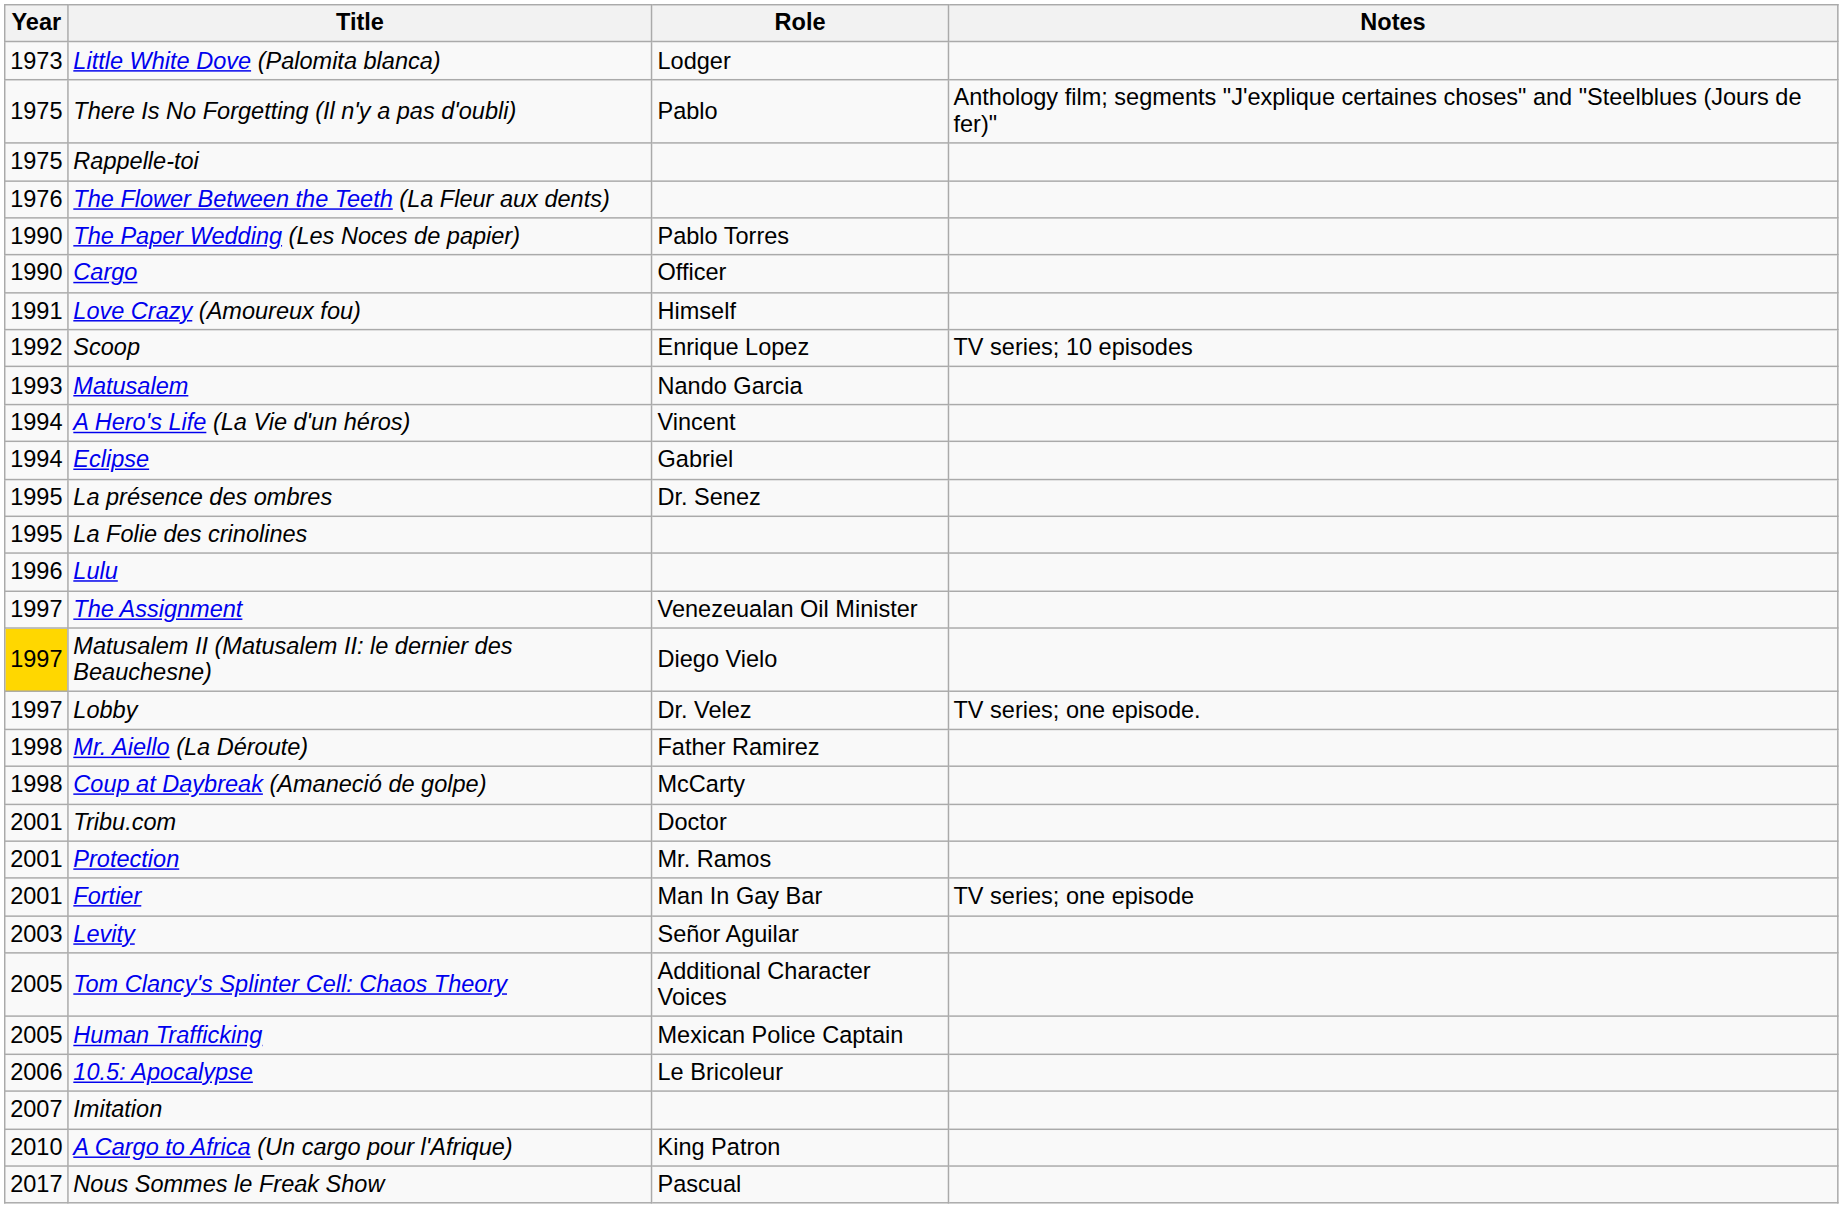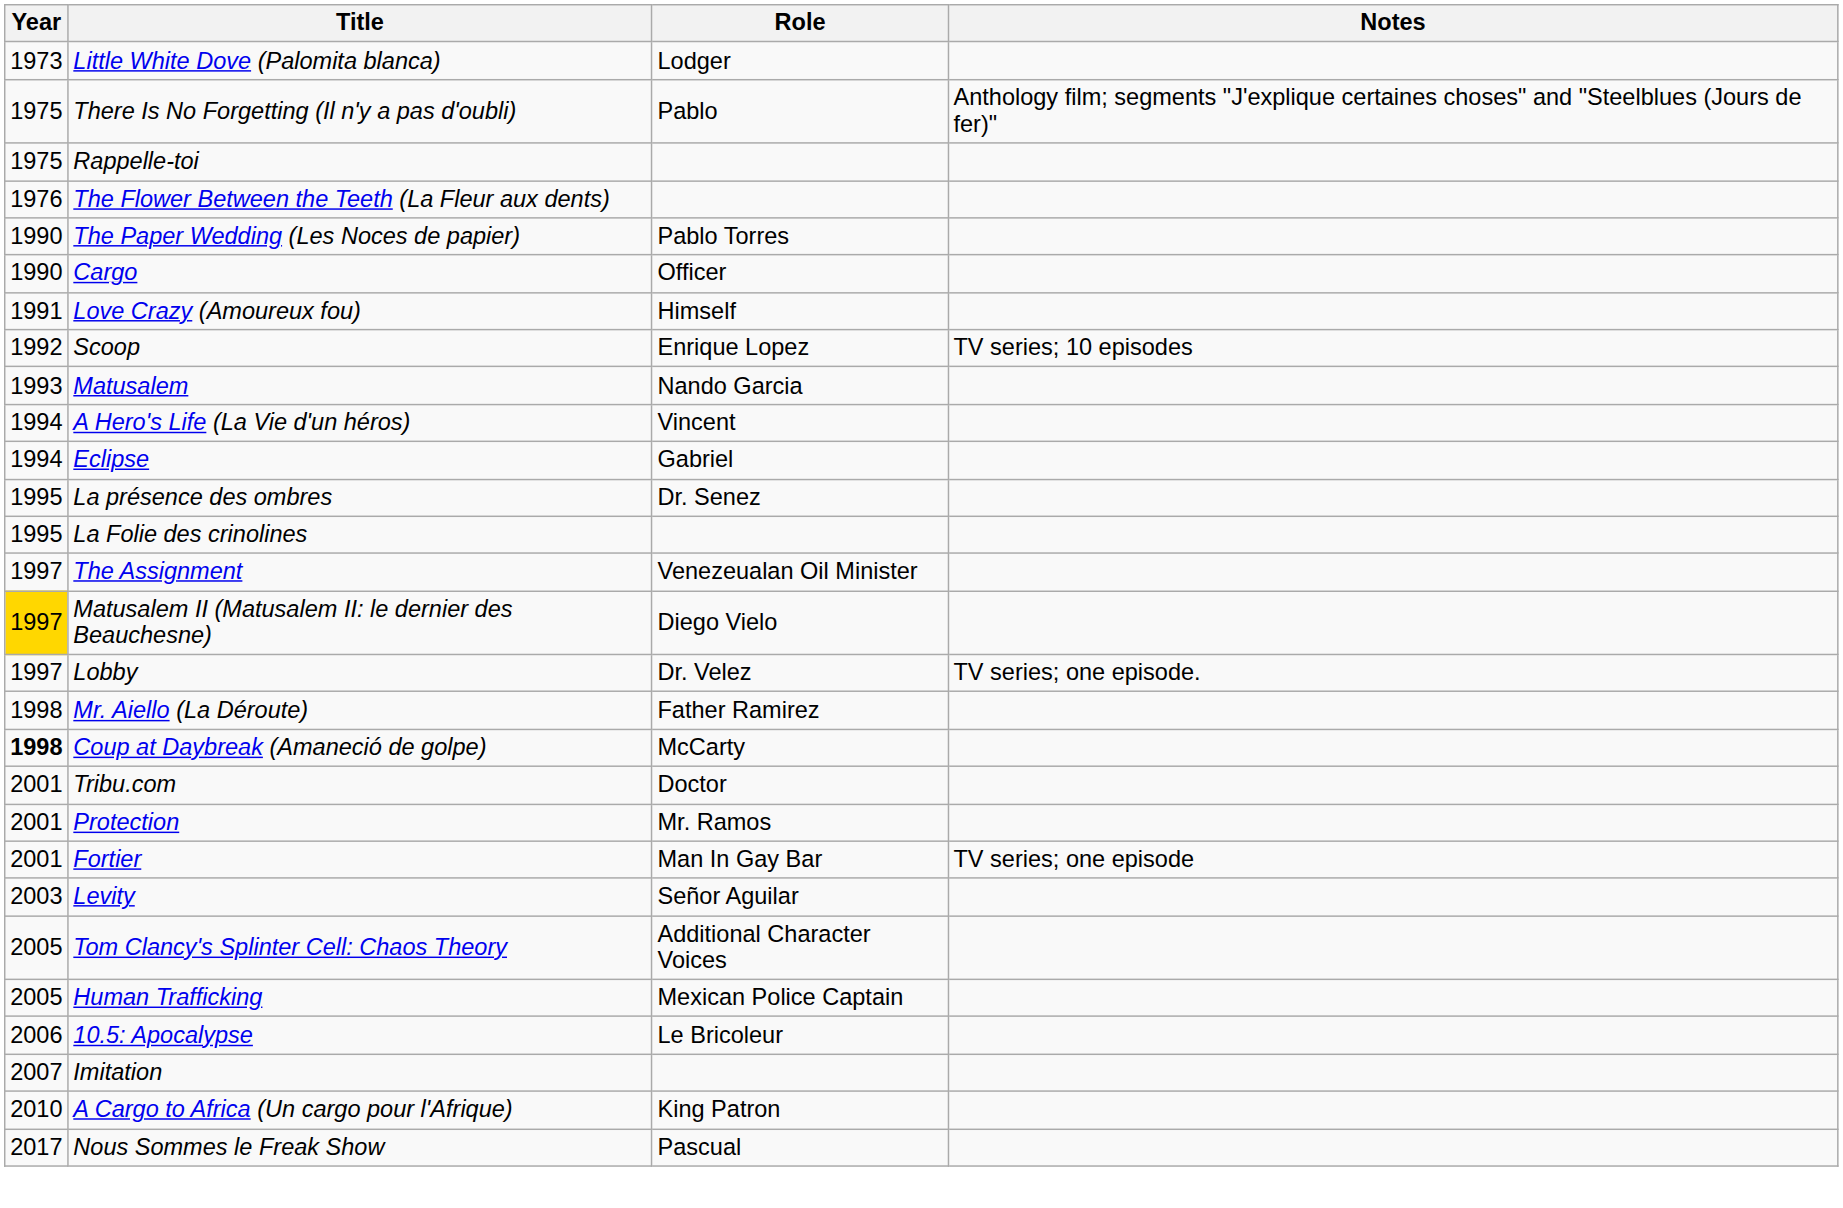- row: 1996 | Lulu
Coup at Daybreak (Amaneció de golpe) | Year: normal -> bold
